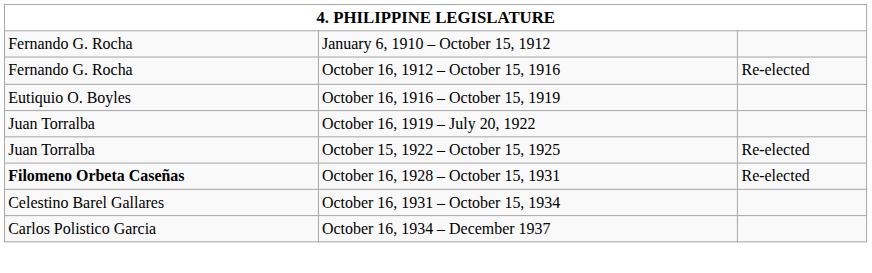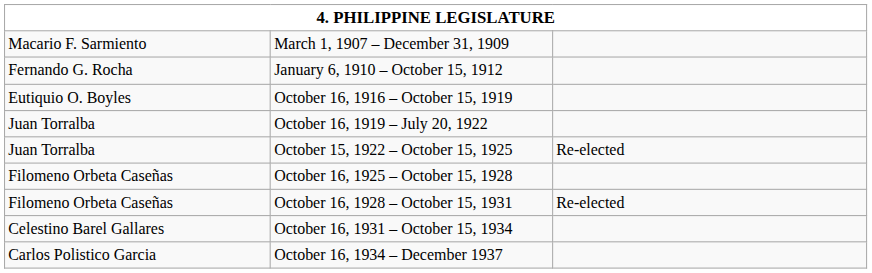+ row: Macario F. Sarmiento | March 1, 1907 – December 31, 1909
- row: Fernando G. Rocha | October 16, 1912 – October 15, 1916 | Re-elected
+ row: Filomeno Orbeta Caseñas | October 16, 1925 – October 15, 1928
October 16, 1928 – October 15, 1931 | column 1: bold -> normal
